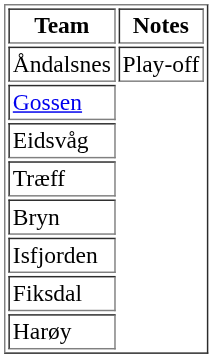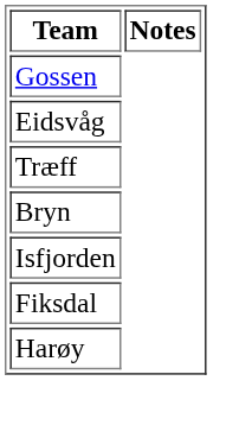- row: Åndalsnes | Play-off
